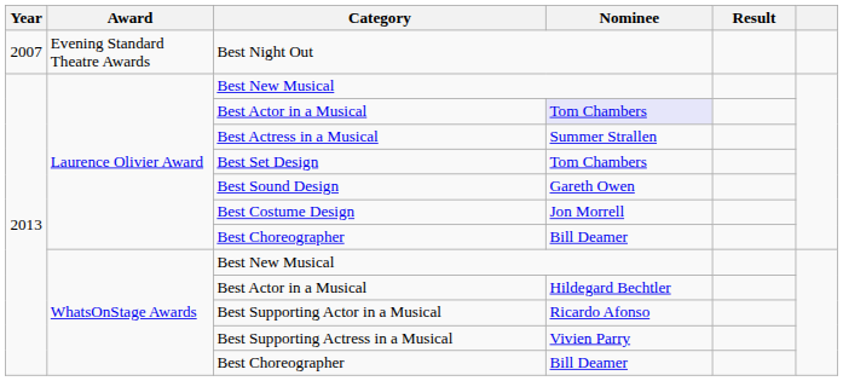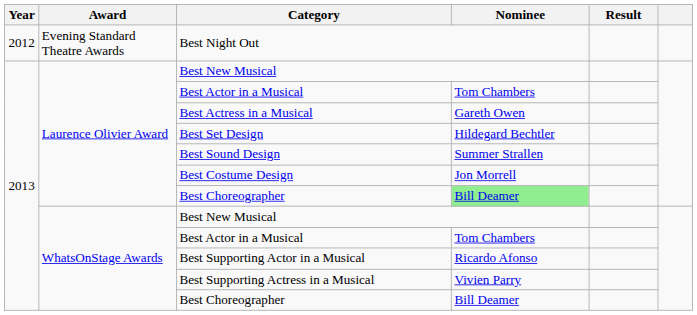Best Night Out | Year: 2007 -> 2012
Laurence Olivier Award / Best Actor in a Musical | Nominee: lavender background -> no background
Best Actress in a Musical | Nominee: Summer Strallen -> Gareth Owen
Best Set Design | Nominee: Tom Chambers -> Hildegard Bechtler
Best Sound Design | Nominee: Gareth Owen -> Summer Strallen
Laurence Olivier Award / Best Choreographer | Nominee: no background -> lightgreen background
WhatsOnStage Awards / Best Actor in a Musical | Nominee: Hildegard Bechtler -> Tom Chambers
